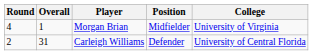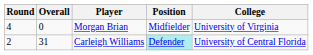Morgan Brian | Overall: 1 -> 0
Carleigh Williams | Position: no background -> paleturquoise background
